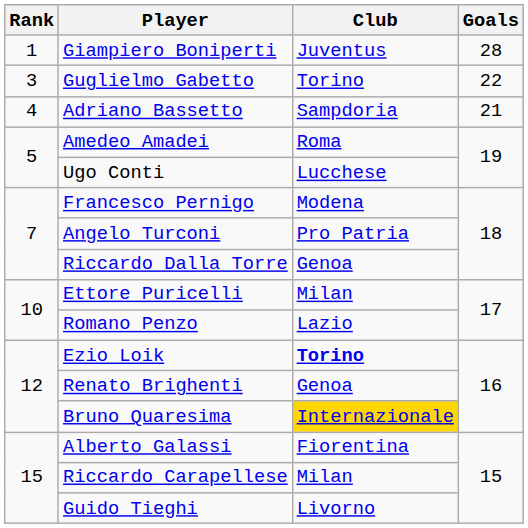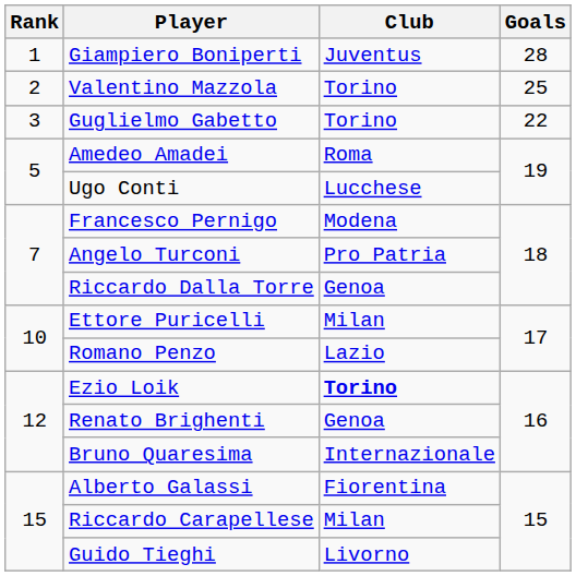+ row: 2 | Valentino Mazzola | Torino | 25
- row: 4 | Adriano Bassetto | Sampdoria | 21
Bruno Quaresima | Club: gold background -> no background
